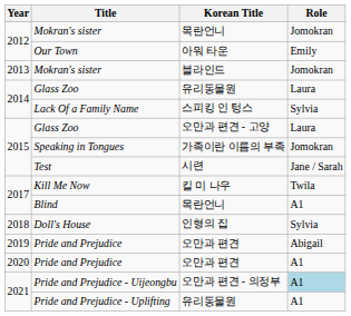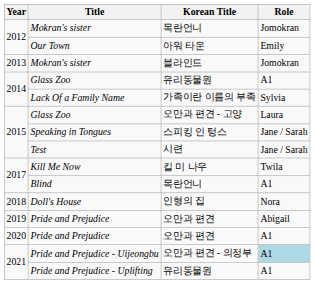2014 / Glass Zoo | Role: Laura -> A1
Lack Of a Family Name | Korean Title: 스피킹 인 텅스 -> 가족이란 이름의 부족
Speaking in Tongues | Korean Title: 가족이란 이름의 부족 -> 스피킹 인 텅스
Speaking in Tongues | Role: Jomokran -> Jane / Sarah
Doll's House | Role: Sylvia -> Nora
